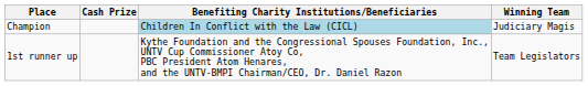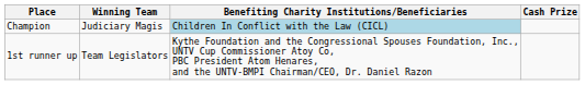columns swapped: Winning Team <-> Cash Prize
